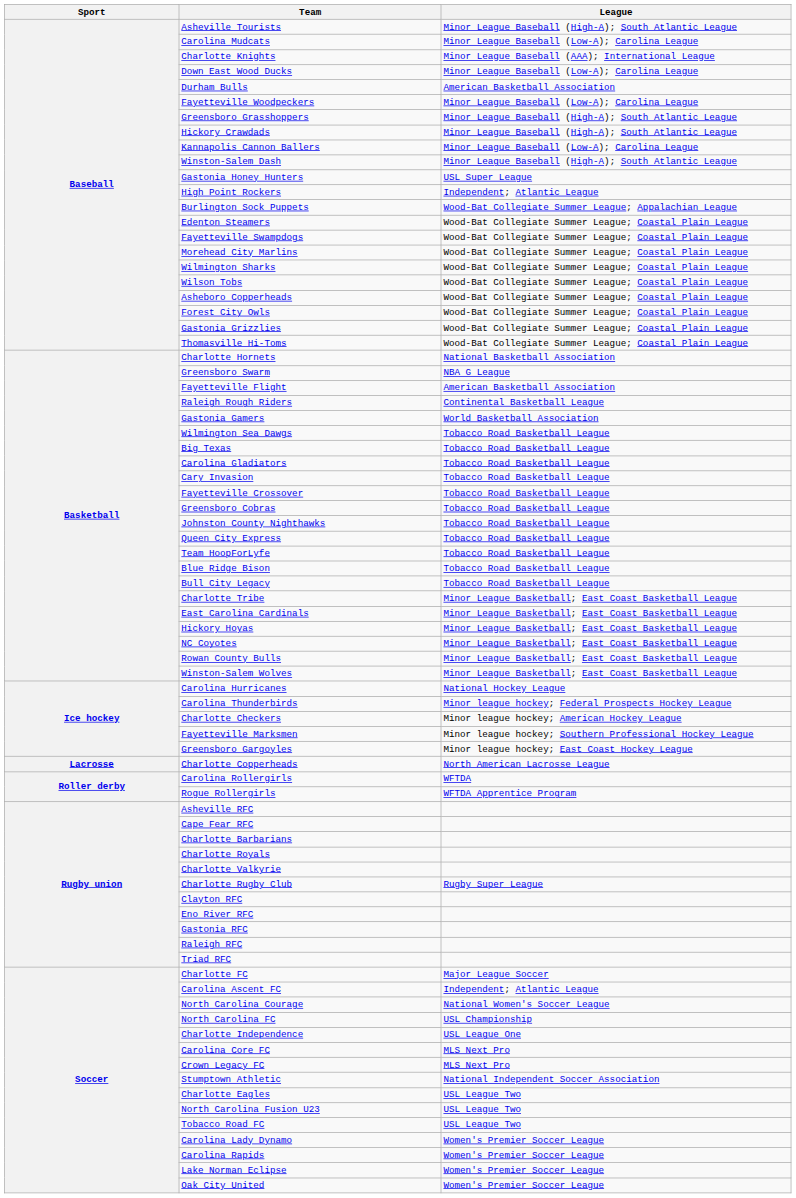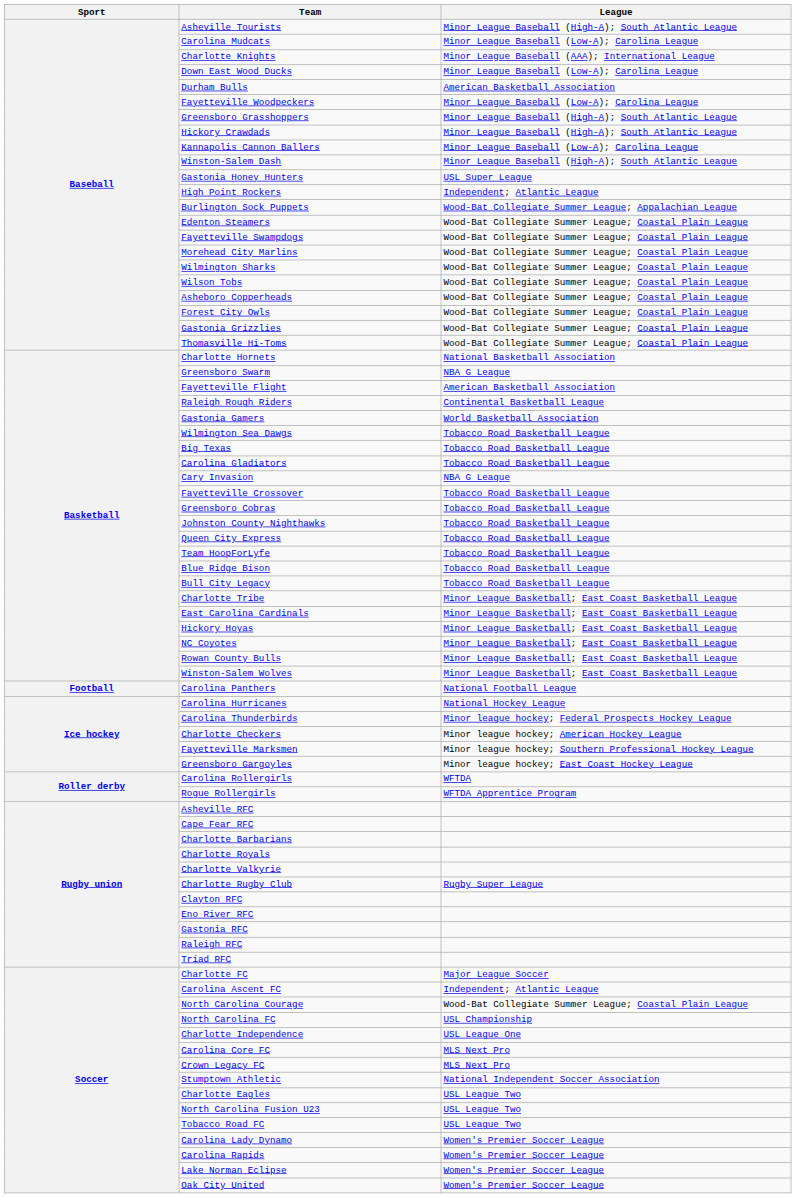Cary Invasion | League: Tobacco Road Basketball League -> NBA G League
+ row: Football | Carolina Panthers | National Football League
- row: Lacrosse | Charlotte Copperheads | North American Lacrosse League
North Carolina Courage | League: National Women's Soccer League -> Wood-Bat Collegiate Summer League; Coastal Plain League
